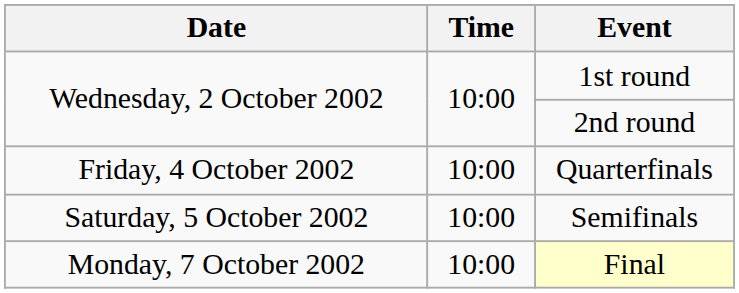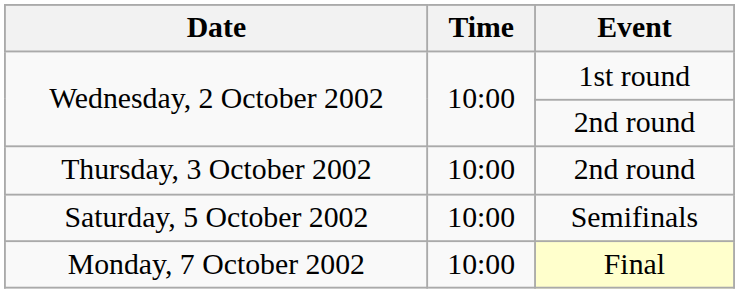+ row: Thursday, 3 October 2002 | 10:00 | 2nd round
- row: Friday, 4 October 2002 | 10:00 | Quarterfinals
